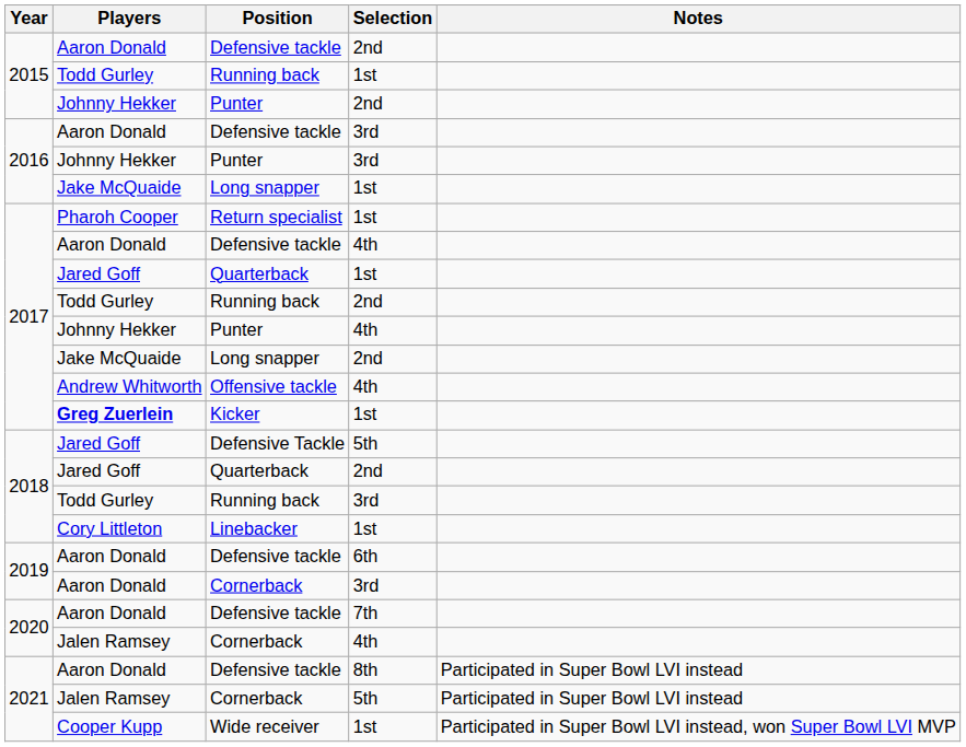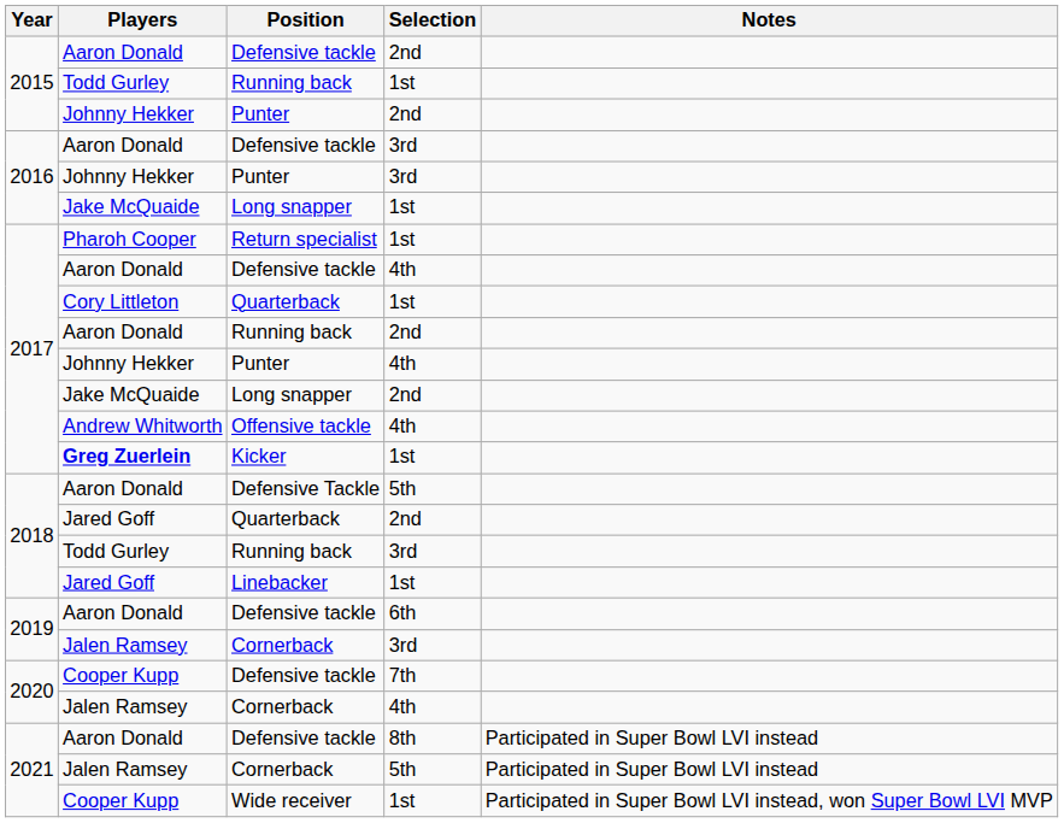Quarterback / 1st | Players: Jared Goff -> Cory Littleton
Running back / 2nd | Players: Todd Gurley -> Aaron Donald
Defensive Tackle | Players: Jared Goff -> Aaron Donald
Linebacker | Players: Cory Littleton -> Jared Goff
Cornerback / 3rd | Players: Aaron Donald -> Jalen Ramsey
Defensive tackle / 7th | Players: Aaron Donald -> Cooper Kupp
